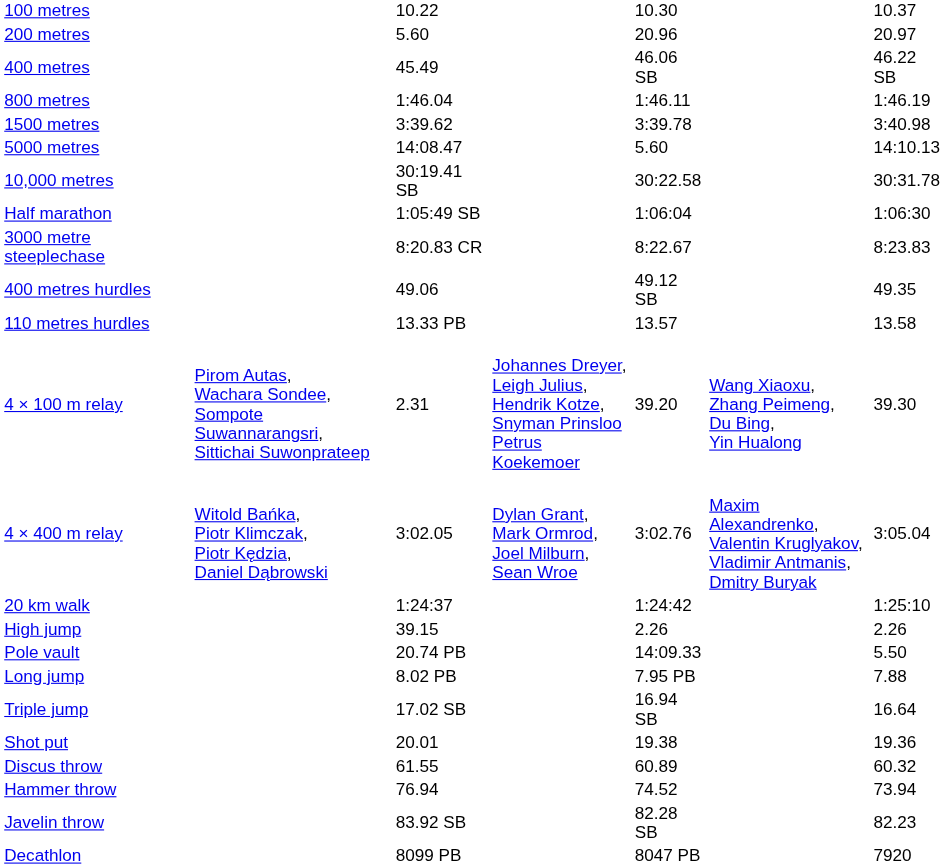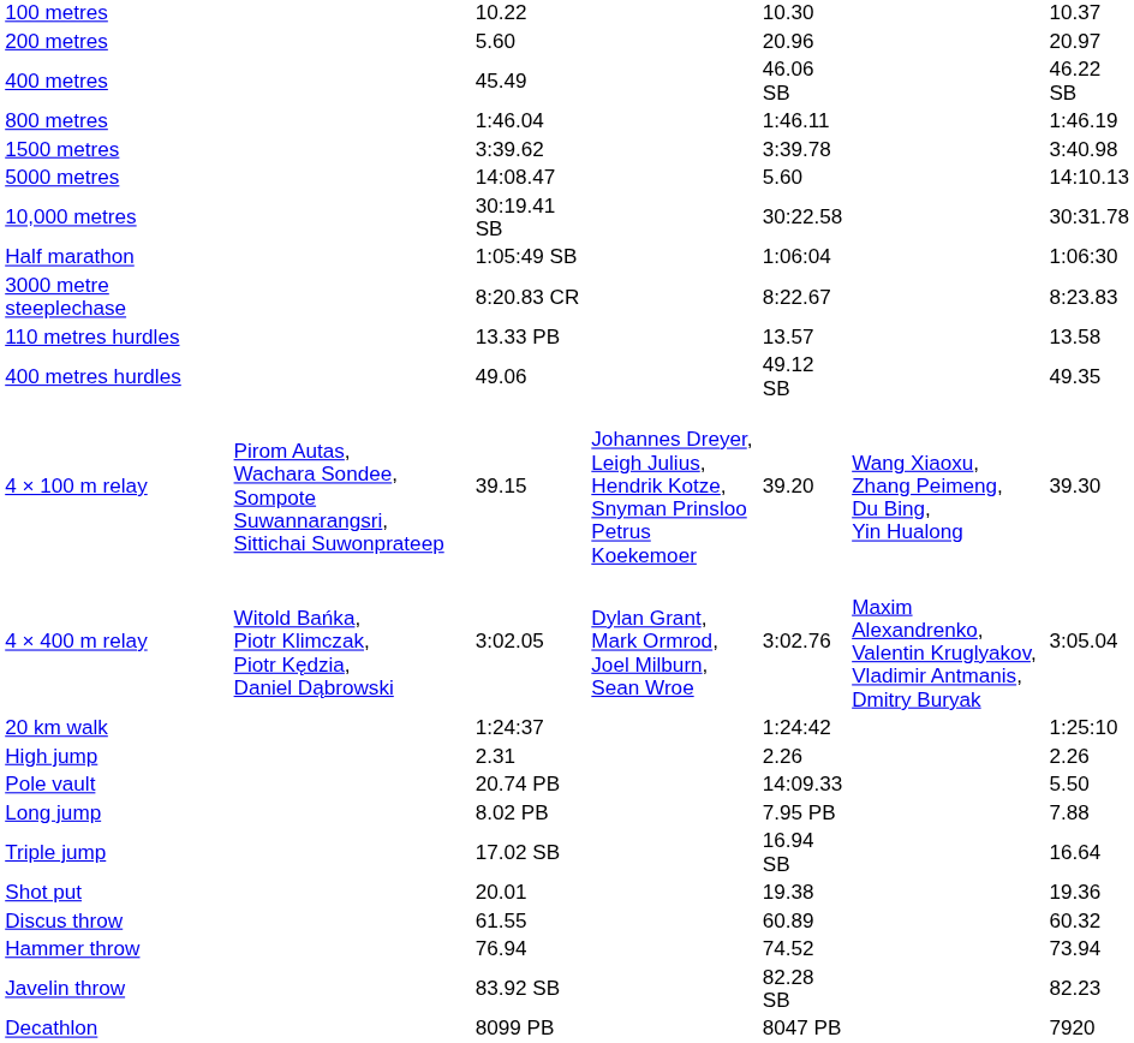rows swapped: 110 metres hurdles <-> 400 metres hurdles
4 × 100 m relay | column 3: 2.31 -> 39.15
High jump | column 3: 39.15 -> 2.31
